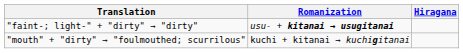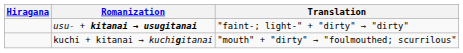columns swapped: Hiragana <-> Translation
